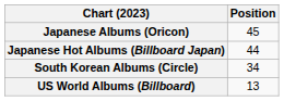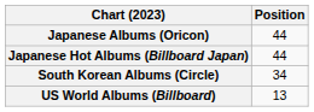Japanese Albums (Oricon) | Position: 45 -> 44
